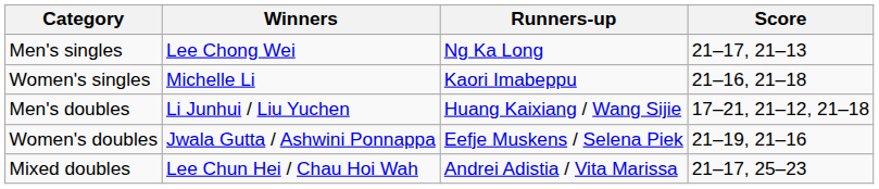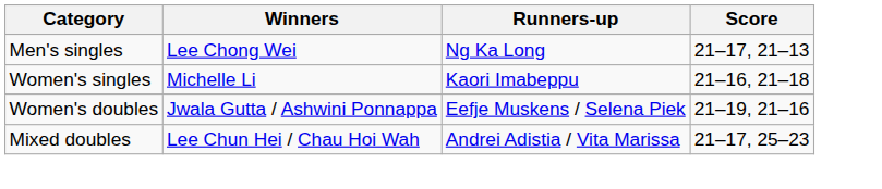- row: Men's doubles | Li Junhui / Liu Yuchen | Huang Kaixiang / Wang Sijie | 17–21, 21–12, 21–18
